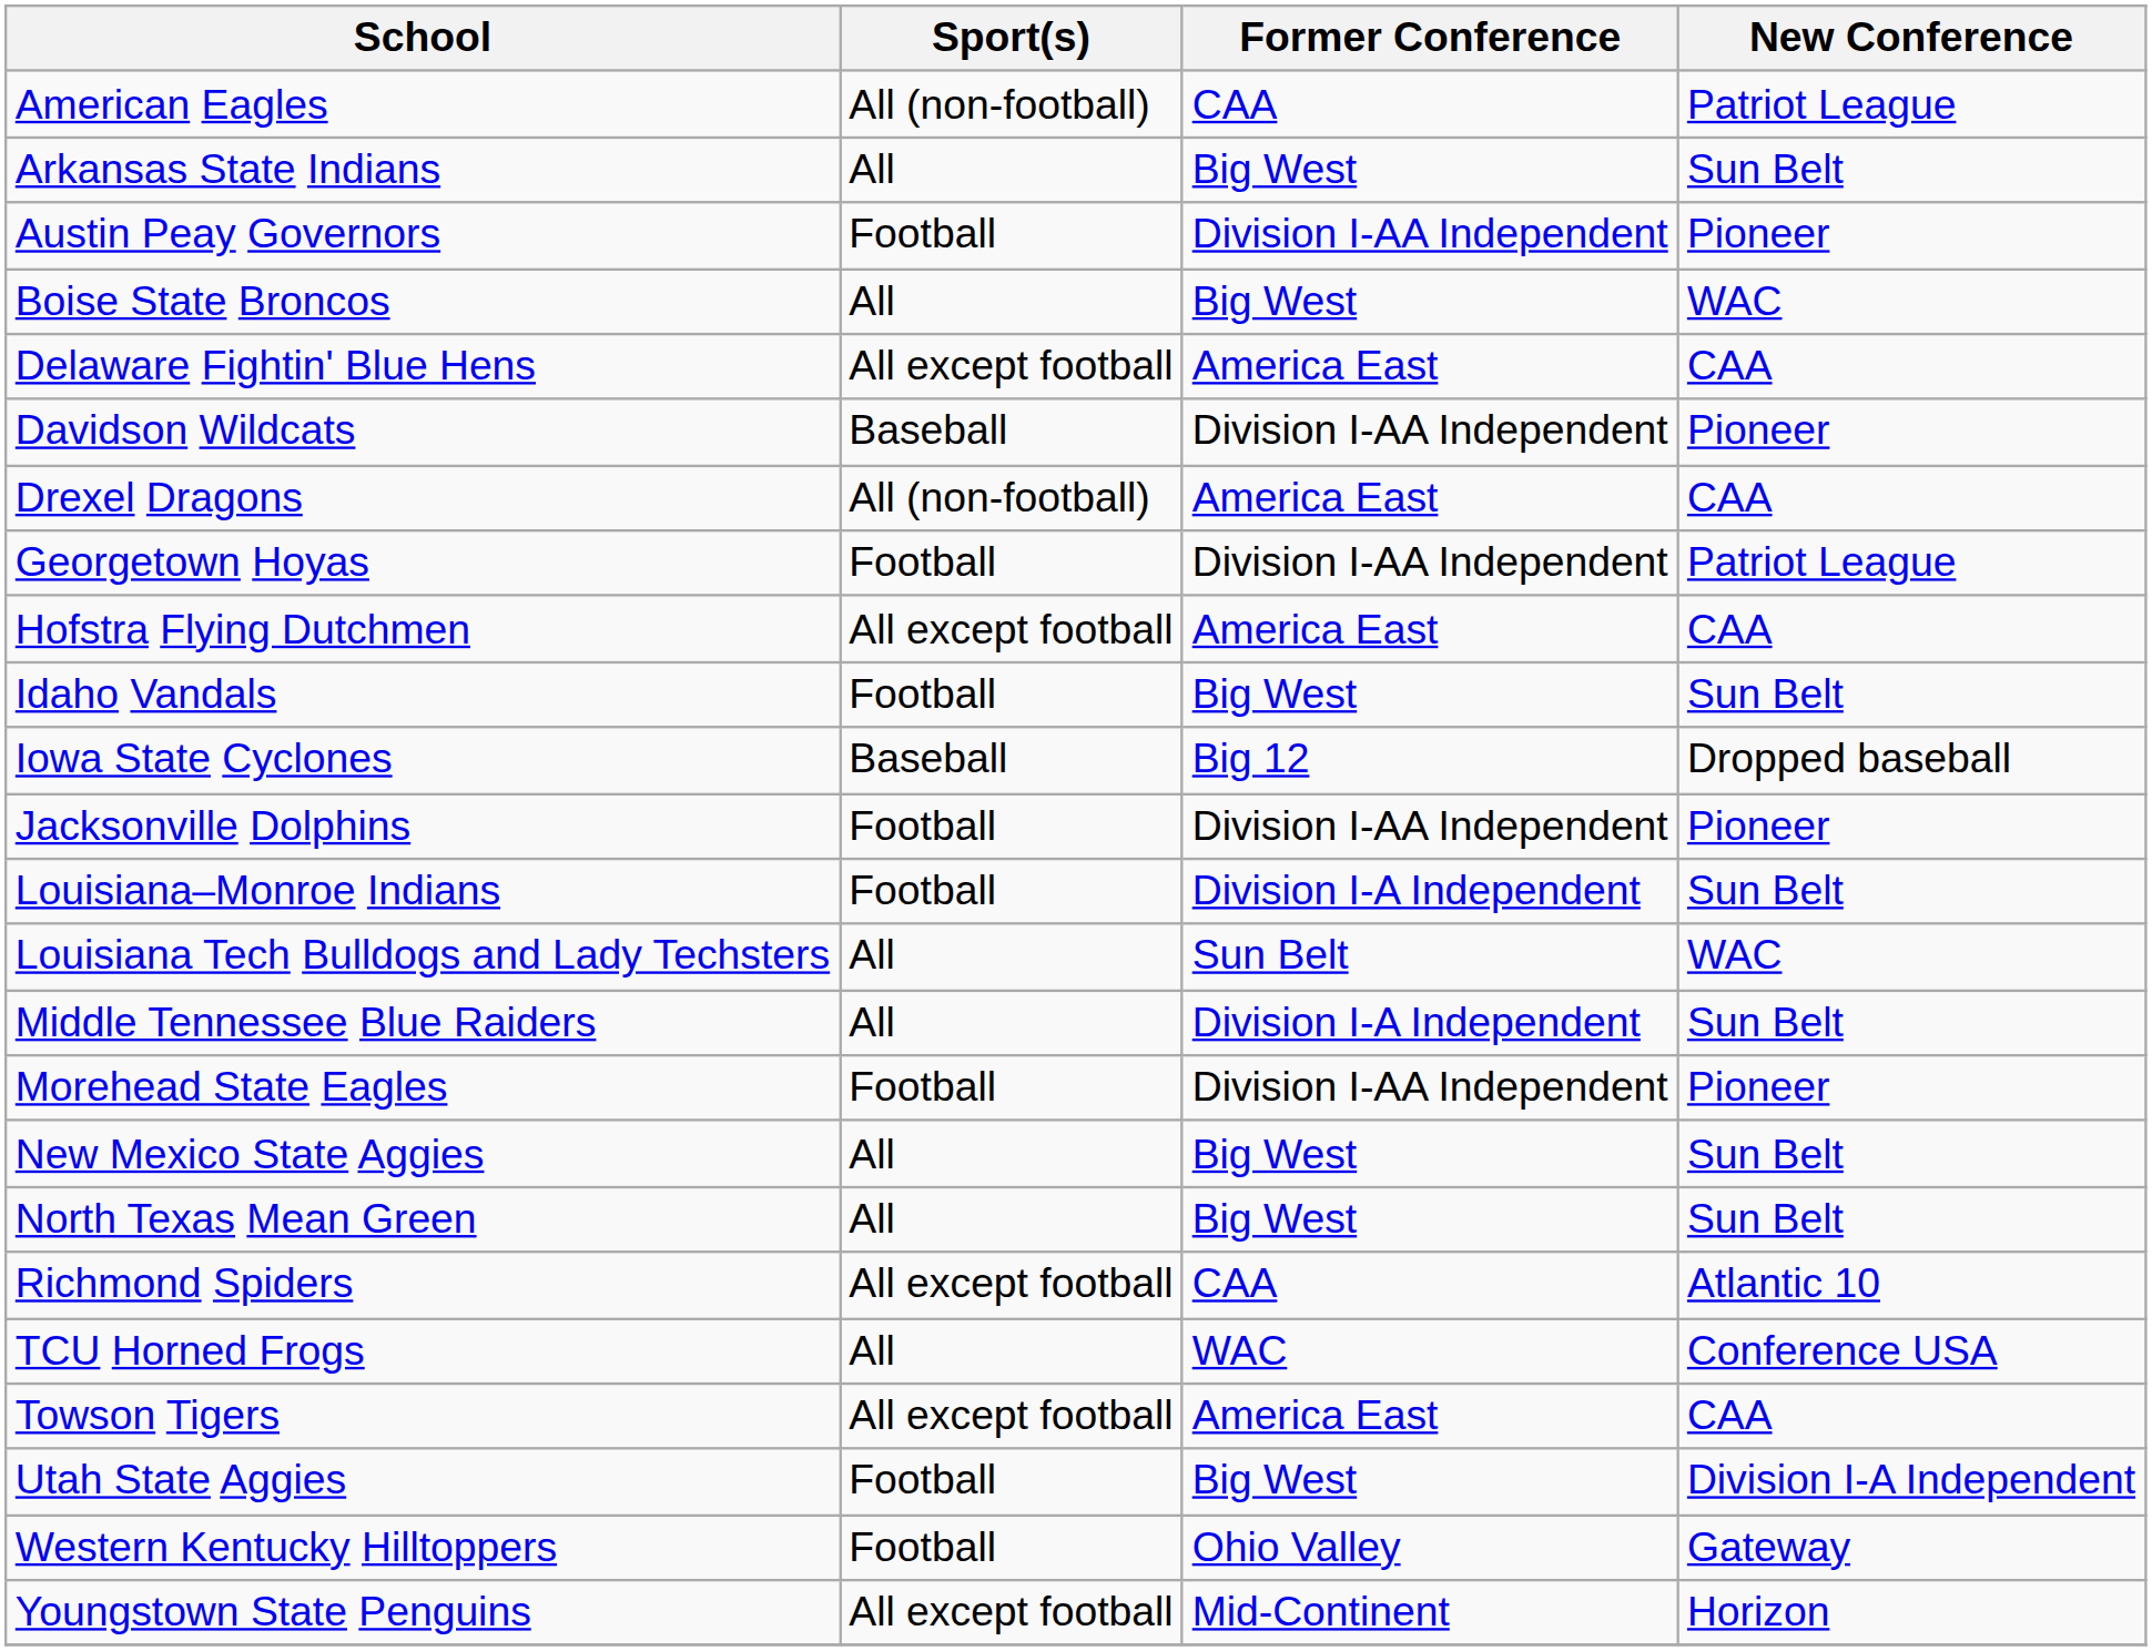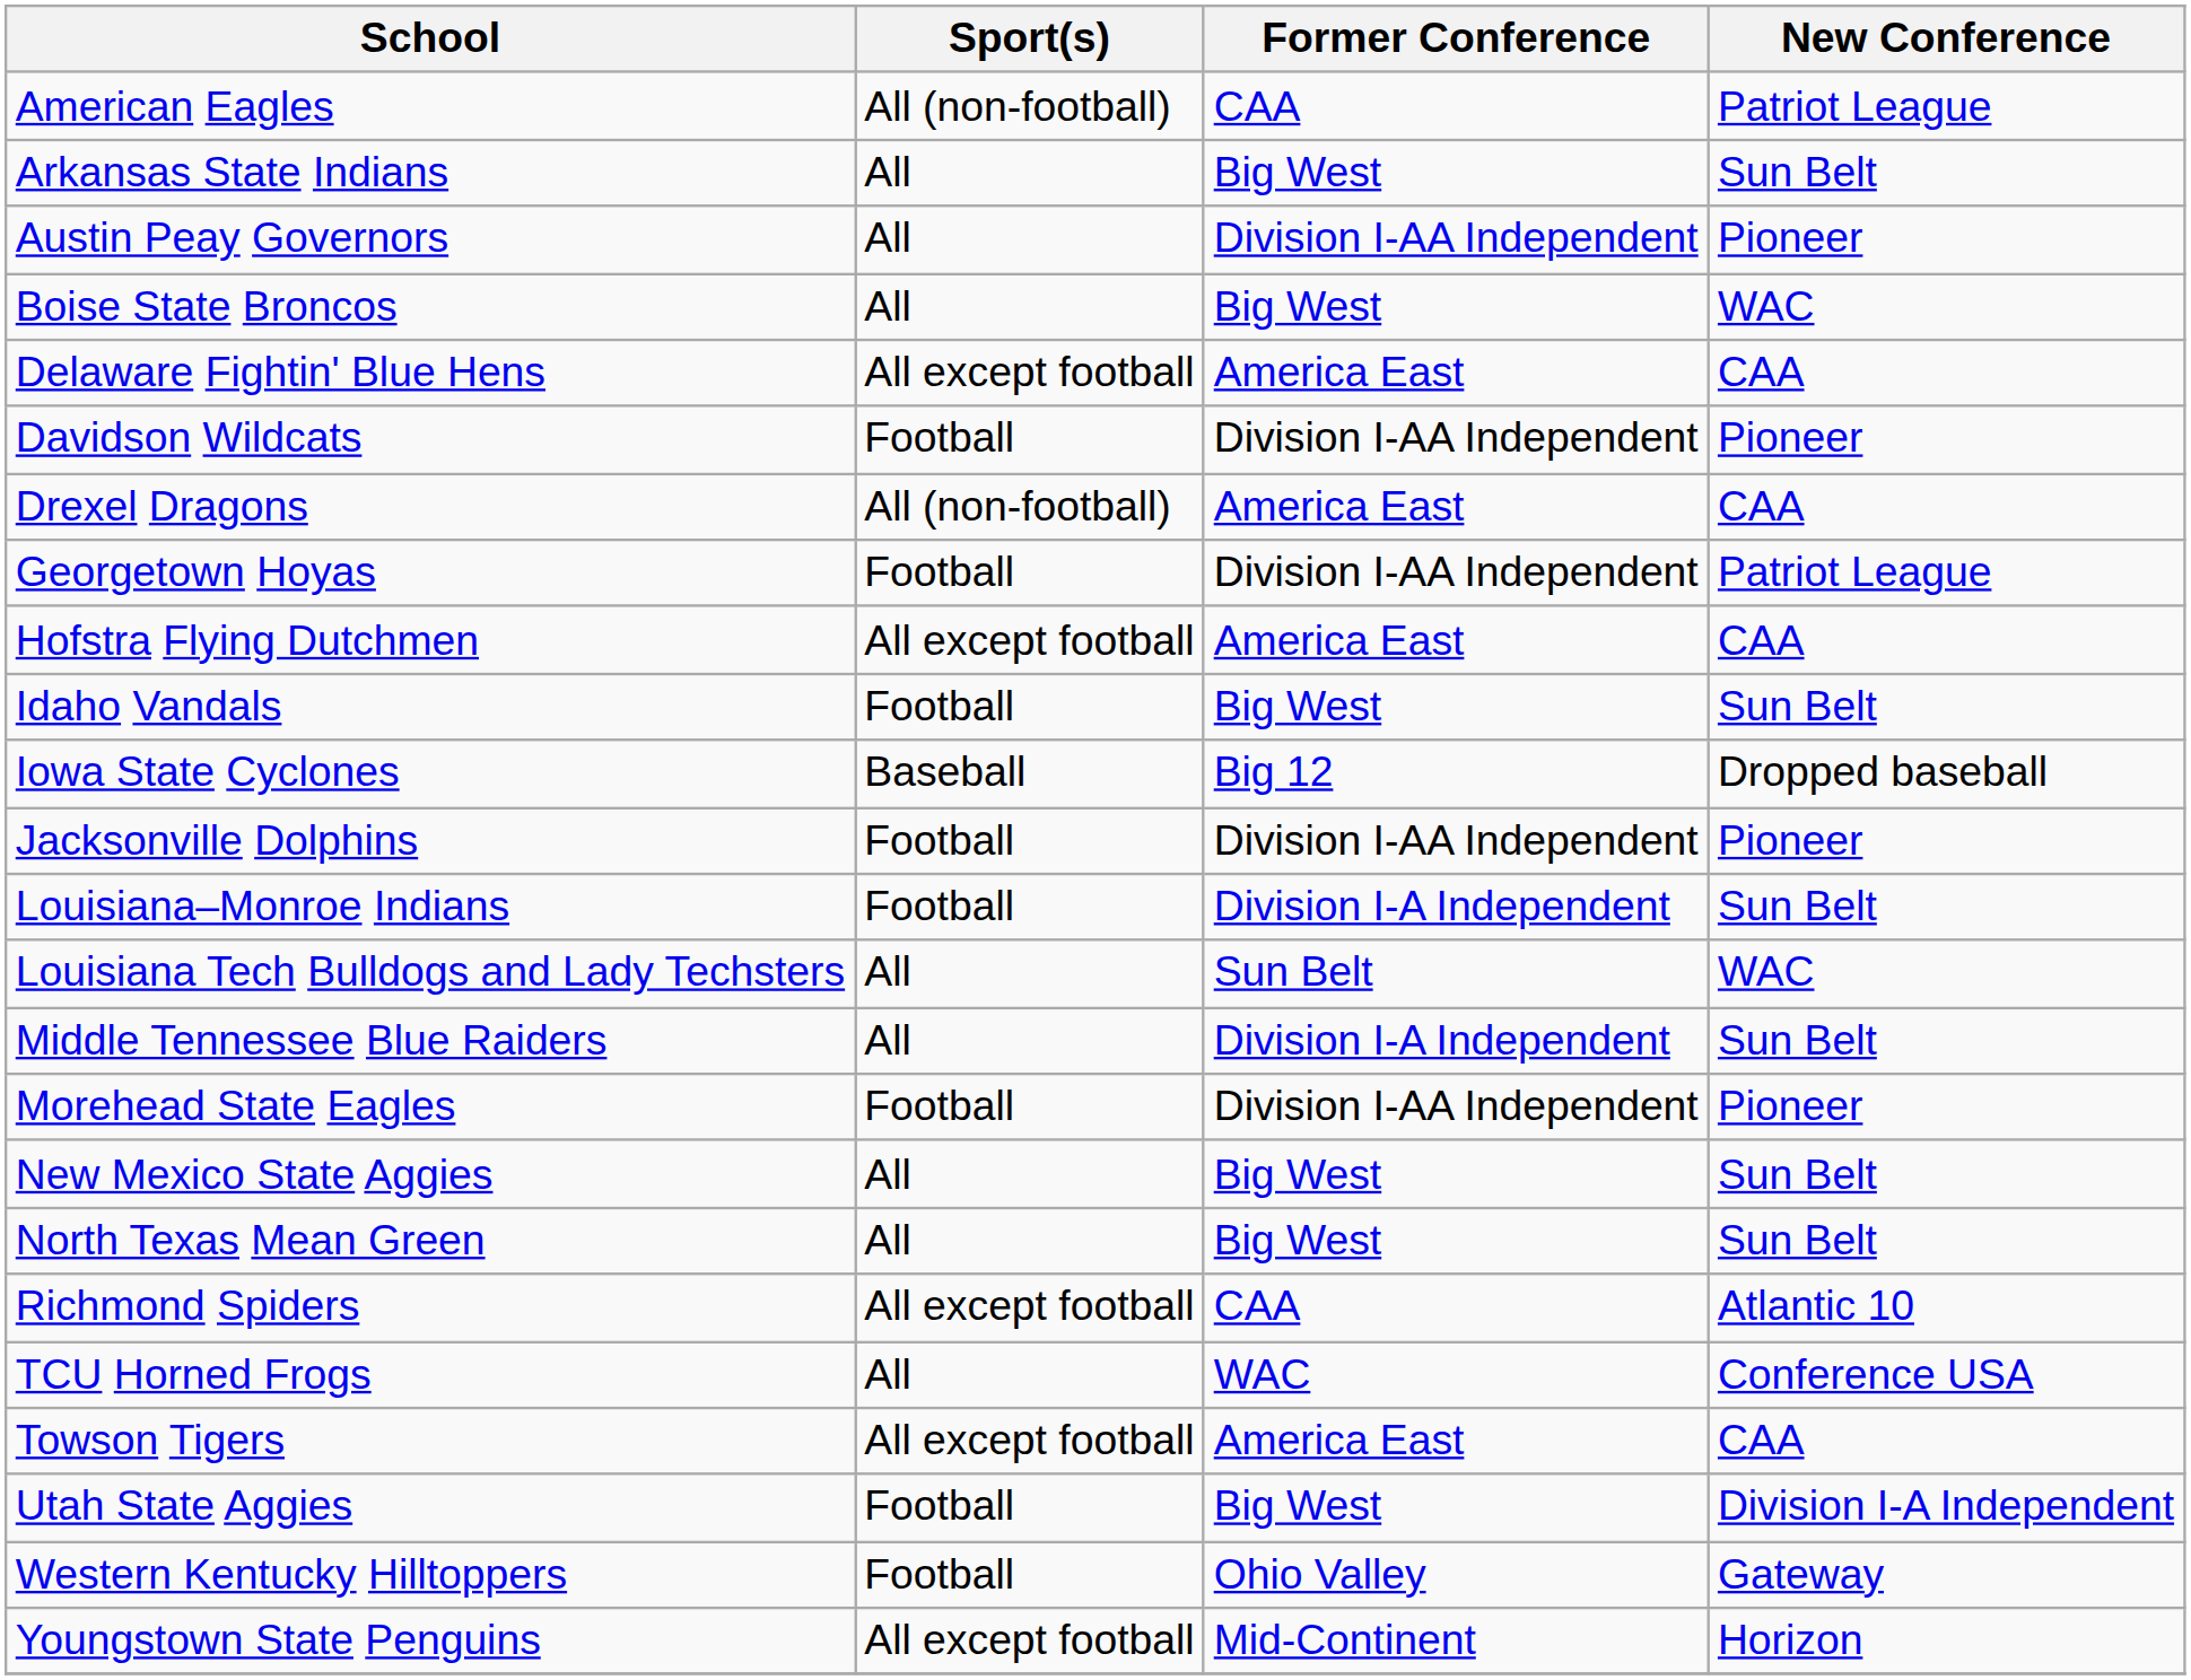Austin Peay Governors | Sport(s): Football -> All
Davidson Wildcats | Sport(s): Baseball -> Football
